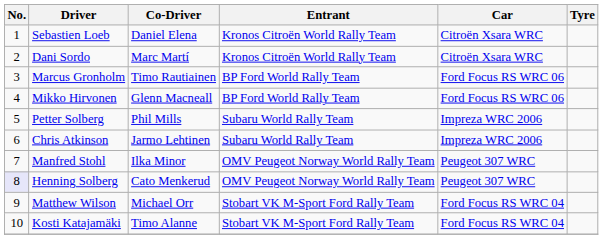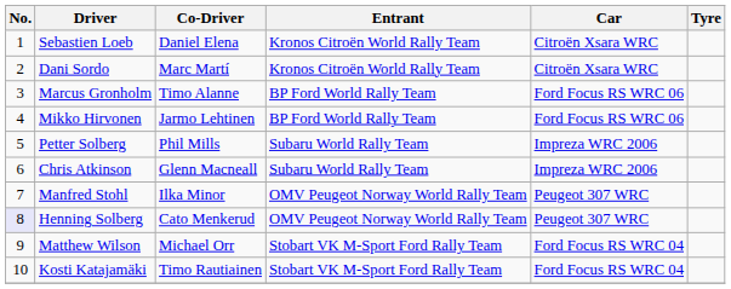Marcus Gronholm | Co-Driver: Timo Rautiainen -> Timo Alanne
Mikko Hirvonen | Co-Driver: Glenn Macneall -> Jarmo Lehtinen
Chris Atkinson | Co-Driver: Jarmo Lehtinen -> Glenn Macneall
Kosti Katajamäki | Co-Driver: Timo Alanne -> Timo Rautiainen
